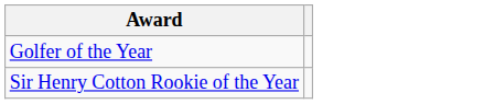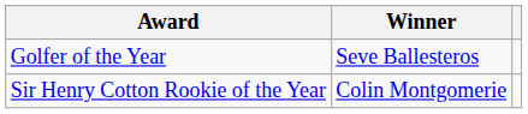+ column: Winner | Seve Ballesteros | Colin Montgomerie
